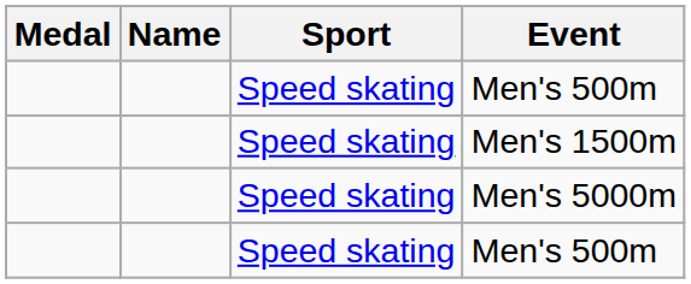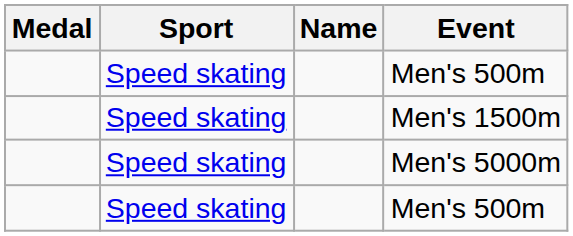columns swapped: Name <-> Sport
